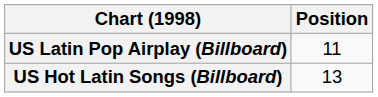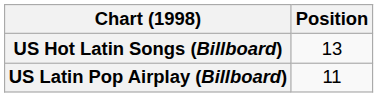rows swapped: US Hot Latin Songs (Billboard) <-> US Latin Pop Airplay (Billboard)
